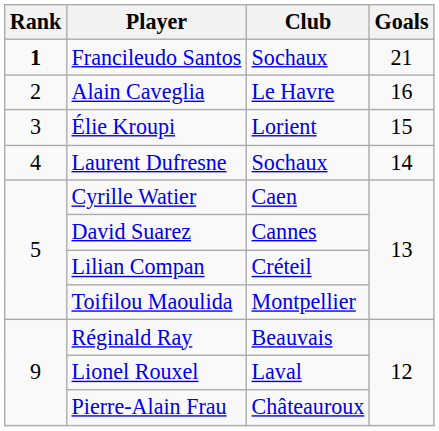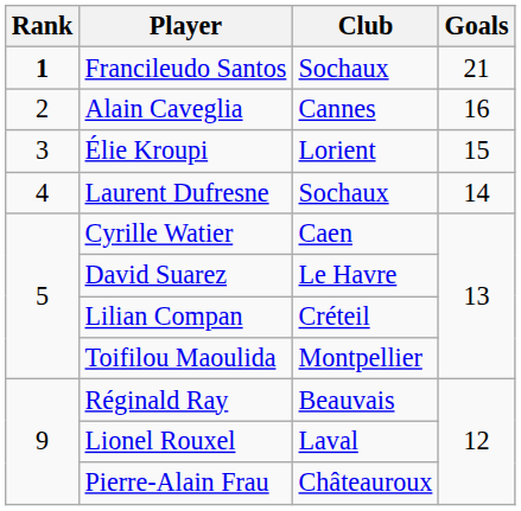Alain Caveglia | Club: Le Havre -> Cannes
David Suarez | Club: Cannes -> Le Havre
